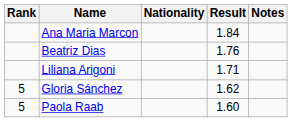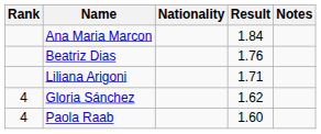Gloria Sánchez | Rank: 5 -> 4
Paola Raab | Rank: 5 -> 4
